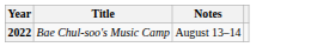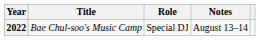+ column: Role | Special DJ
